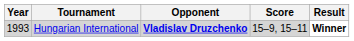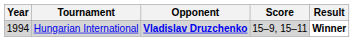Hungarian International | Year: 1993 -> 1994
